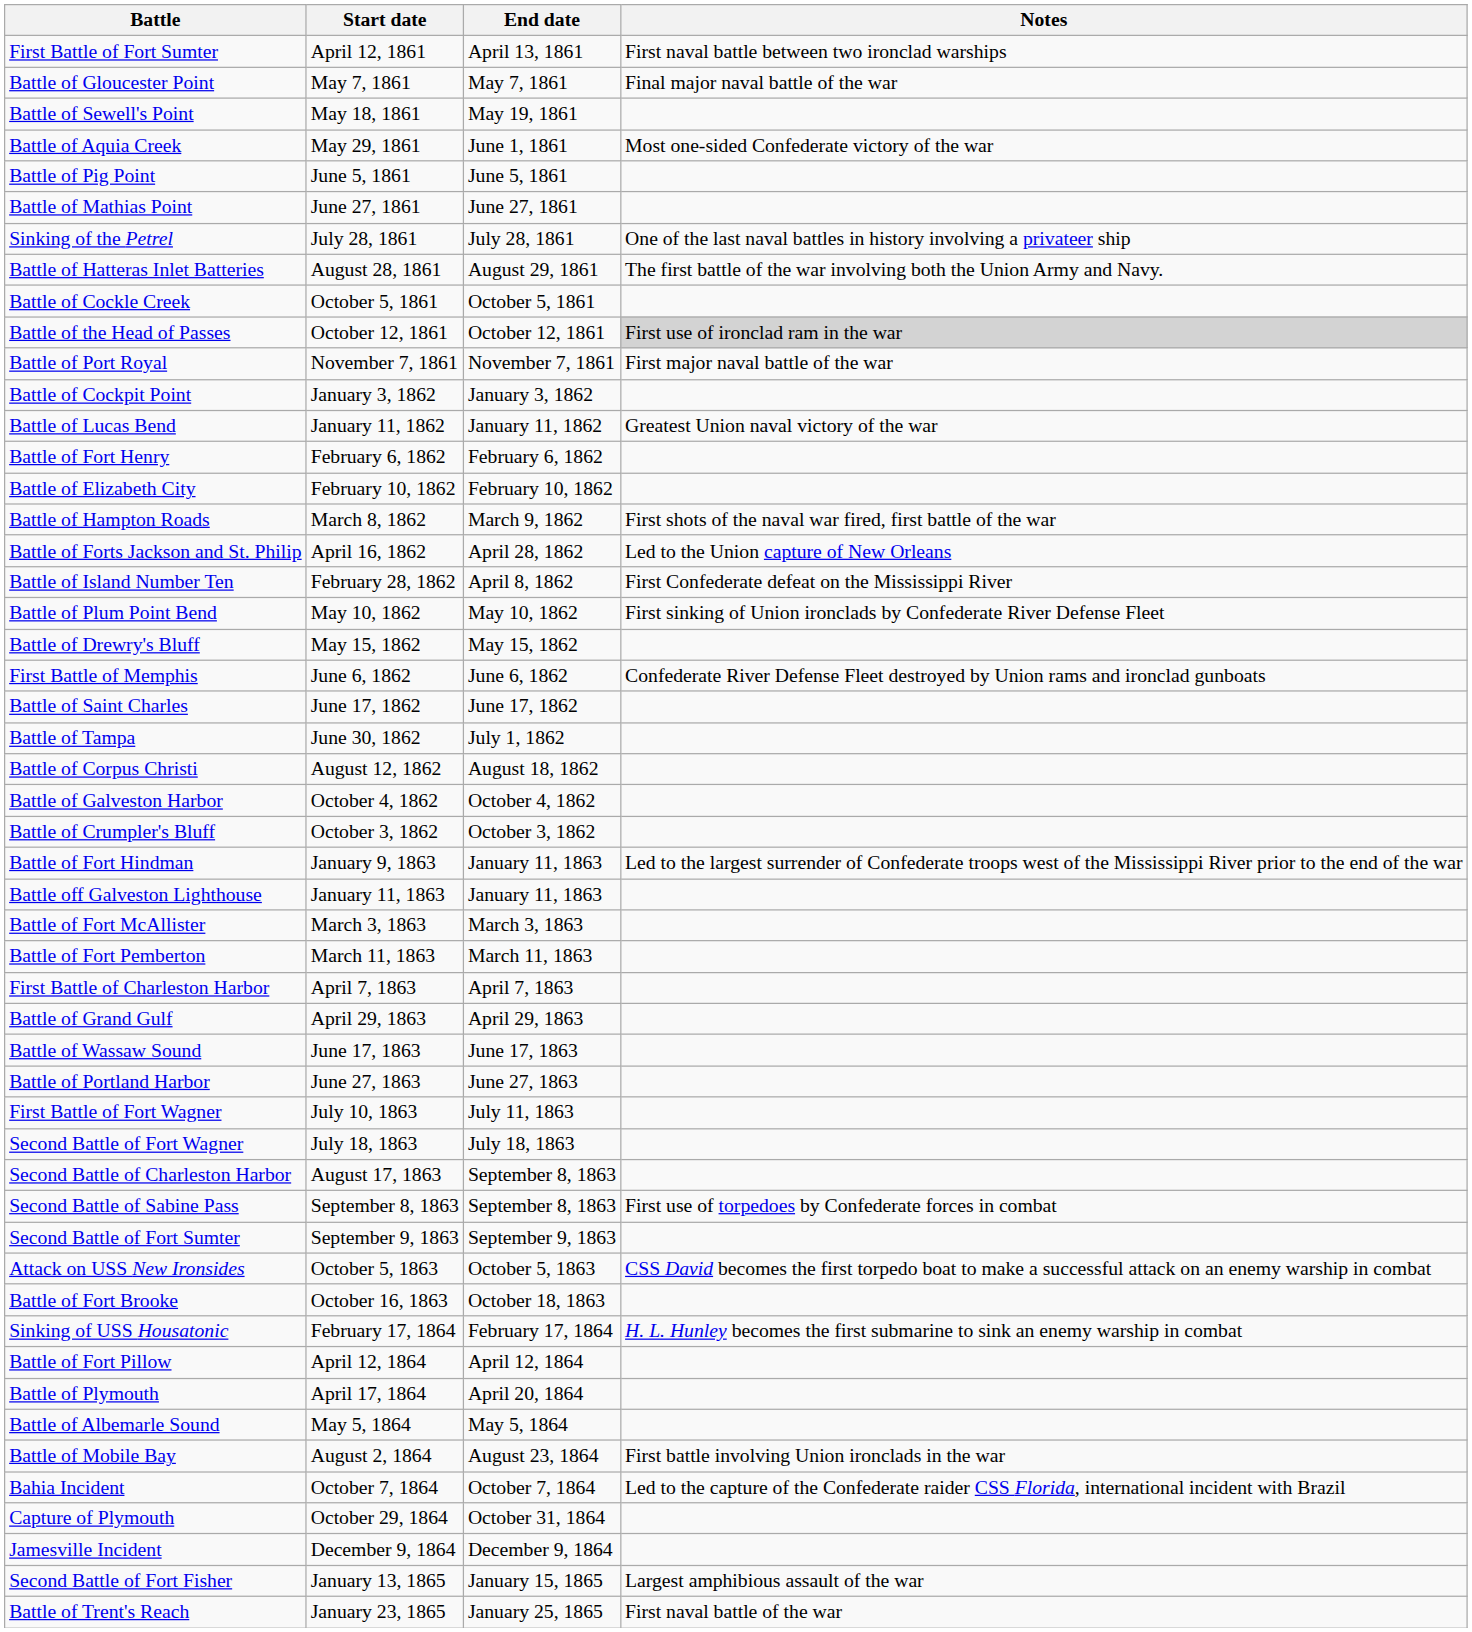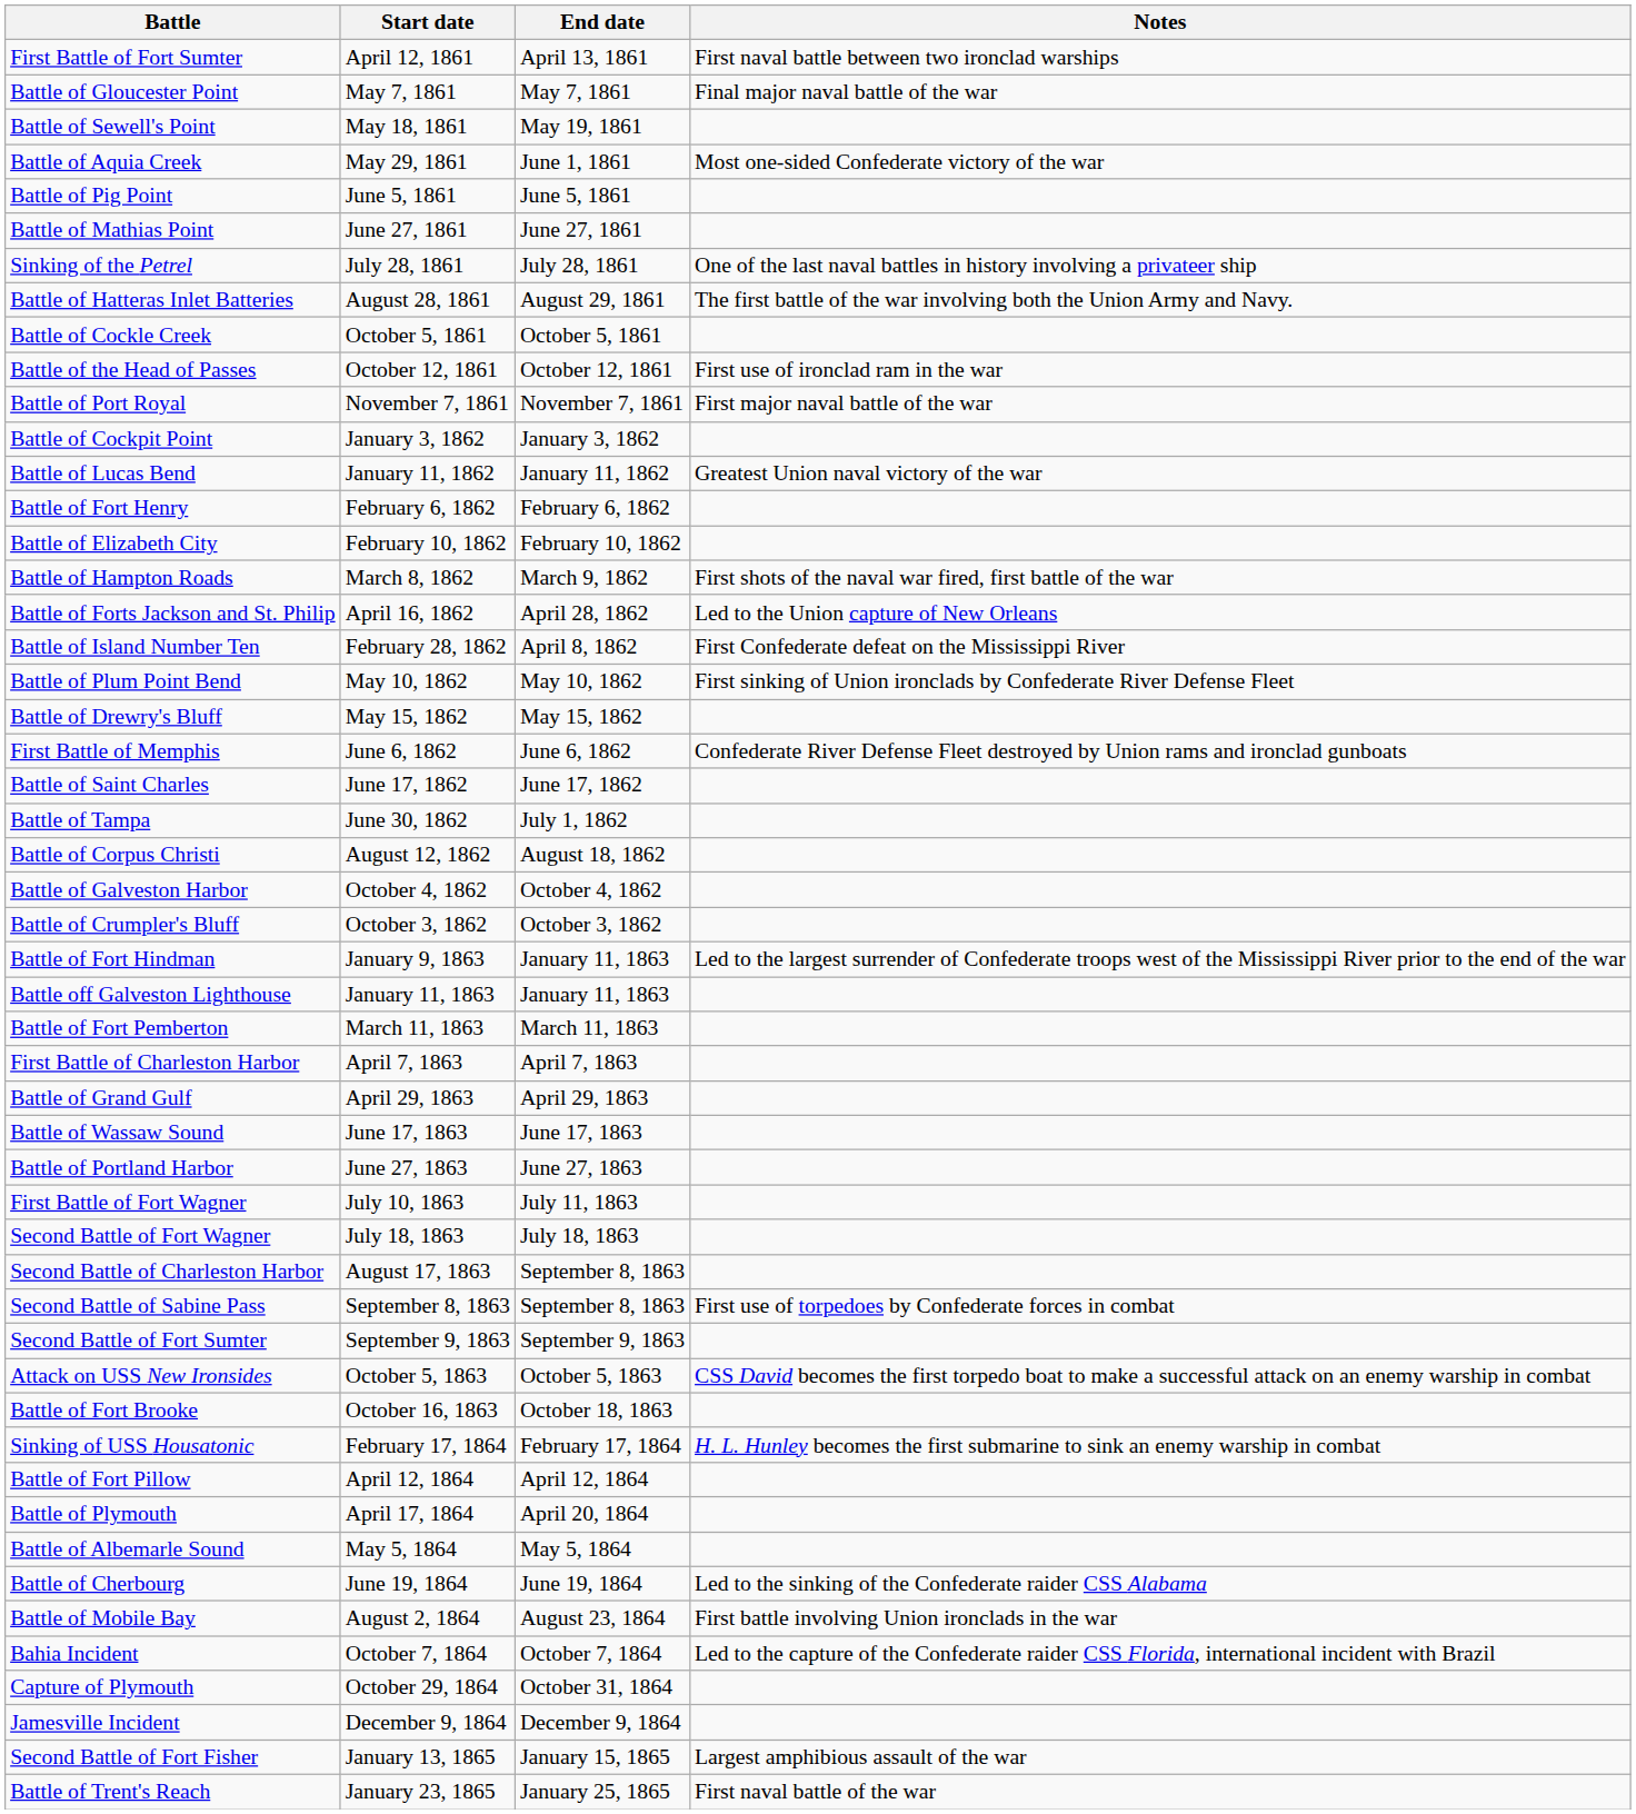Battle of the Head of Passes | Notes: lightgrey background -> no background
- row: Battle of Fort McAllister | March 3, 1863 | March 3, 1863
+ row: Battle of Cherbourg | June 19, 1864 | June 19, 1864 | Led to the sinking of the Confederate raider CSS Alabama
